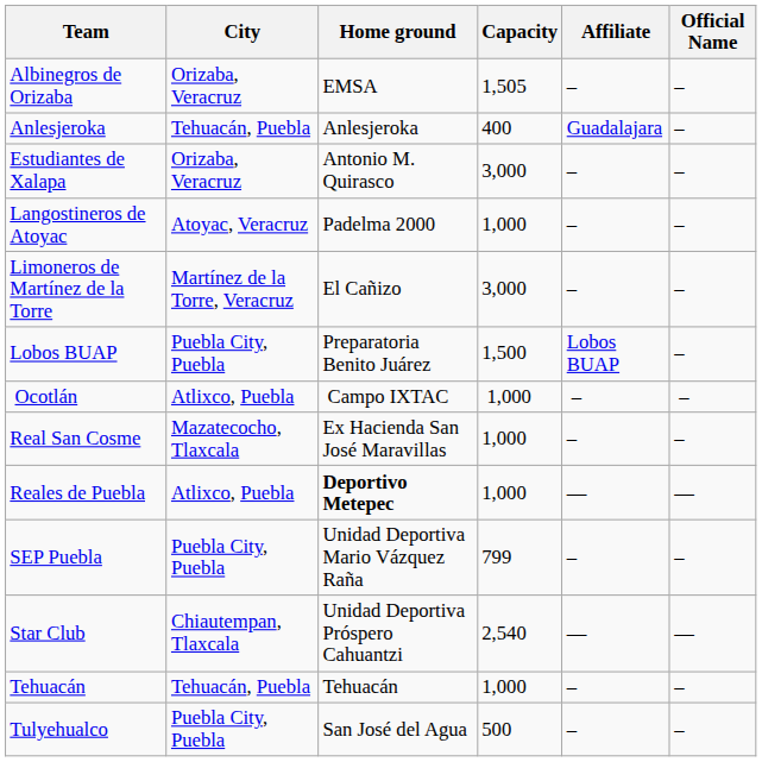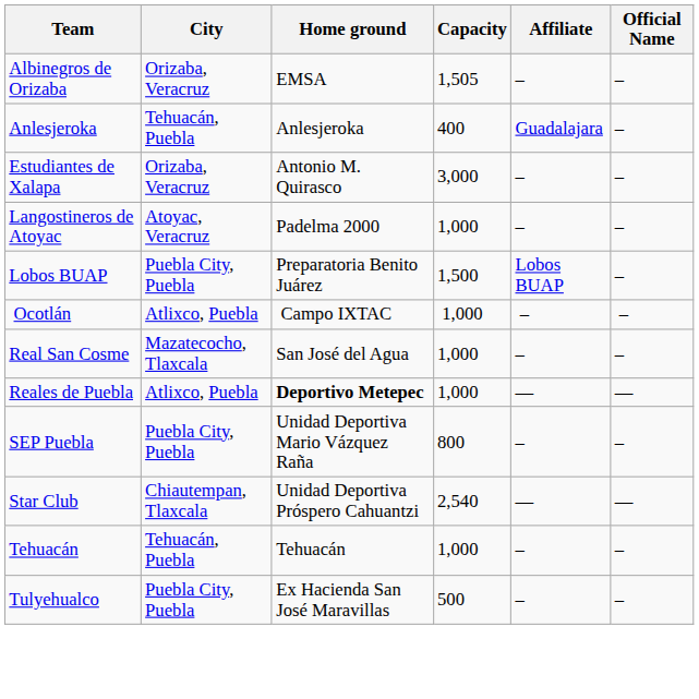- row: Limoneros de Martínez de la Torre | Martínez de la Torre, Veracruz | El Cañizo | 3,000 | – | –
Real San Cosme | Home ground: Ex Hacienda San José Maravillas -> San José del Agua
SEP Puebla | Capacity: 799 -> 800
Tulyehualco | Home ground: San José del Agua -> Ex Hacienda San José Maravillas
